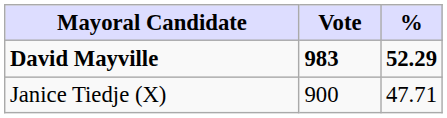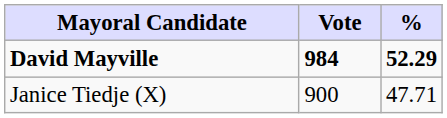David Mayville | Vote: 983 -> 984
